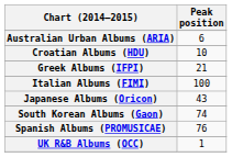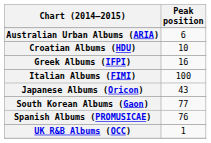Greek Albums (IFPI) | Peak position: 21 -> 16
South Korean Albums (Gaon) | Peak position: 74 -> 77
